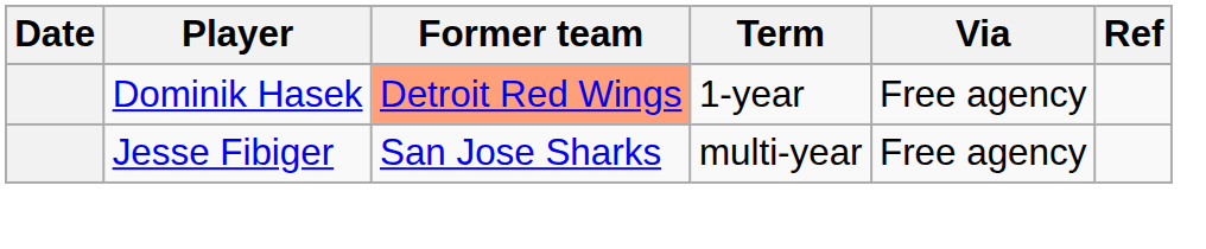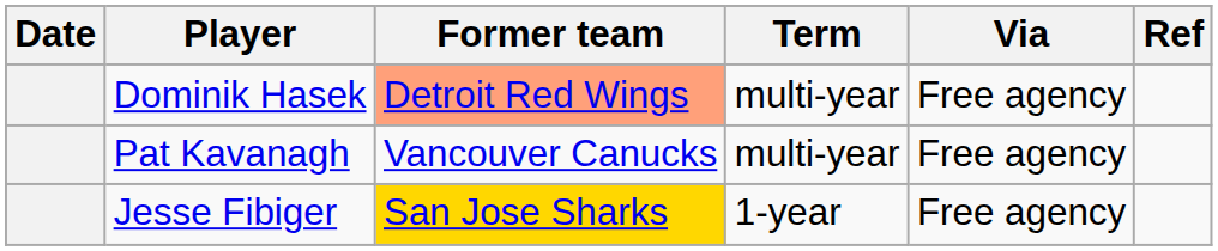Dominik Hasek | Term: 1-year -> multi-year
+ row: Pat Kavanagh | Vancouver Canucks | multi-year | Free agency
Jesse Fibiger | Former team: no background -> gold background
Jesse Fibiger | Term: multi-year -> 1-year
